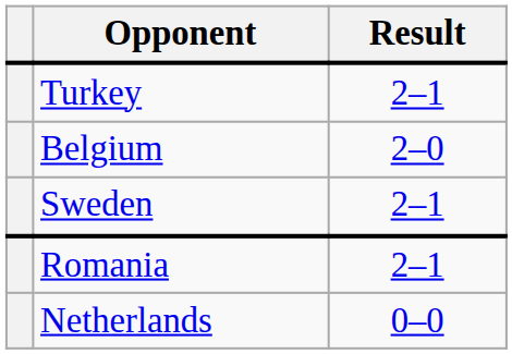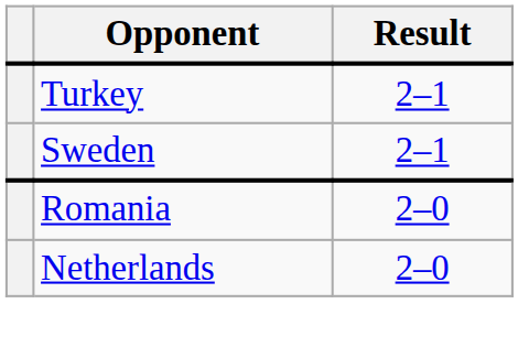- row: Belgium | 2–0
Romania | Result: 2–1 -> 2–0
Netherlands | Result: 0–0 -> 2–0
